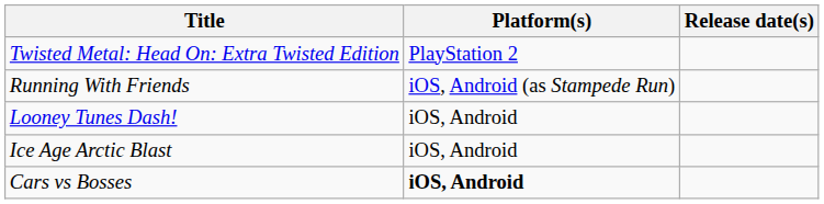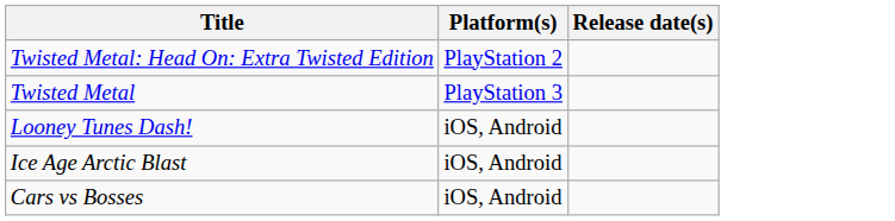+ row: Twisted Metal | PlayStation 3
- row: Running With Friends | iOS, Android (as Stampede Run)
Cars vs Bosses | Platform(s): bold -> normal
